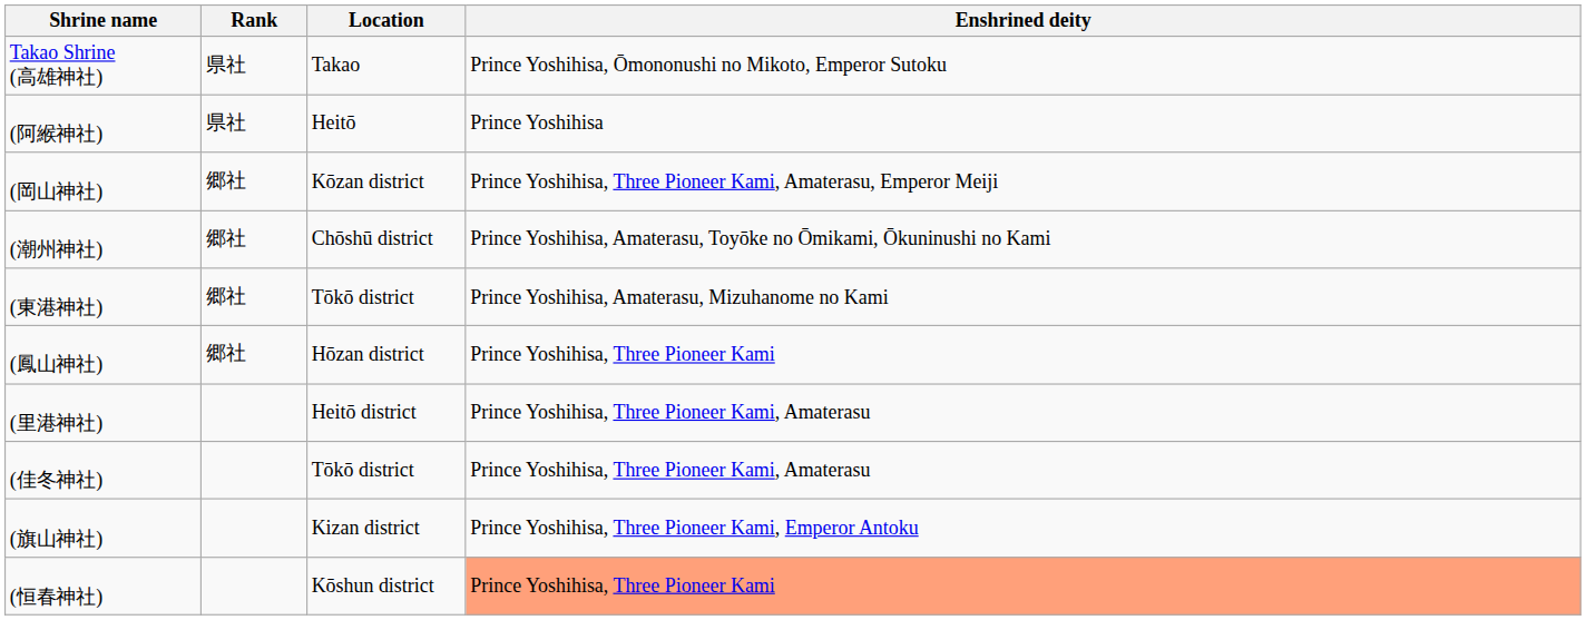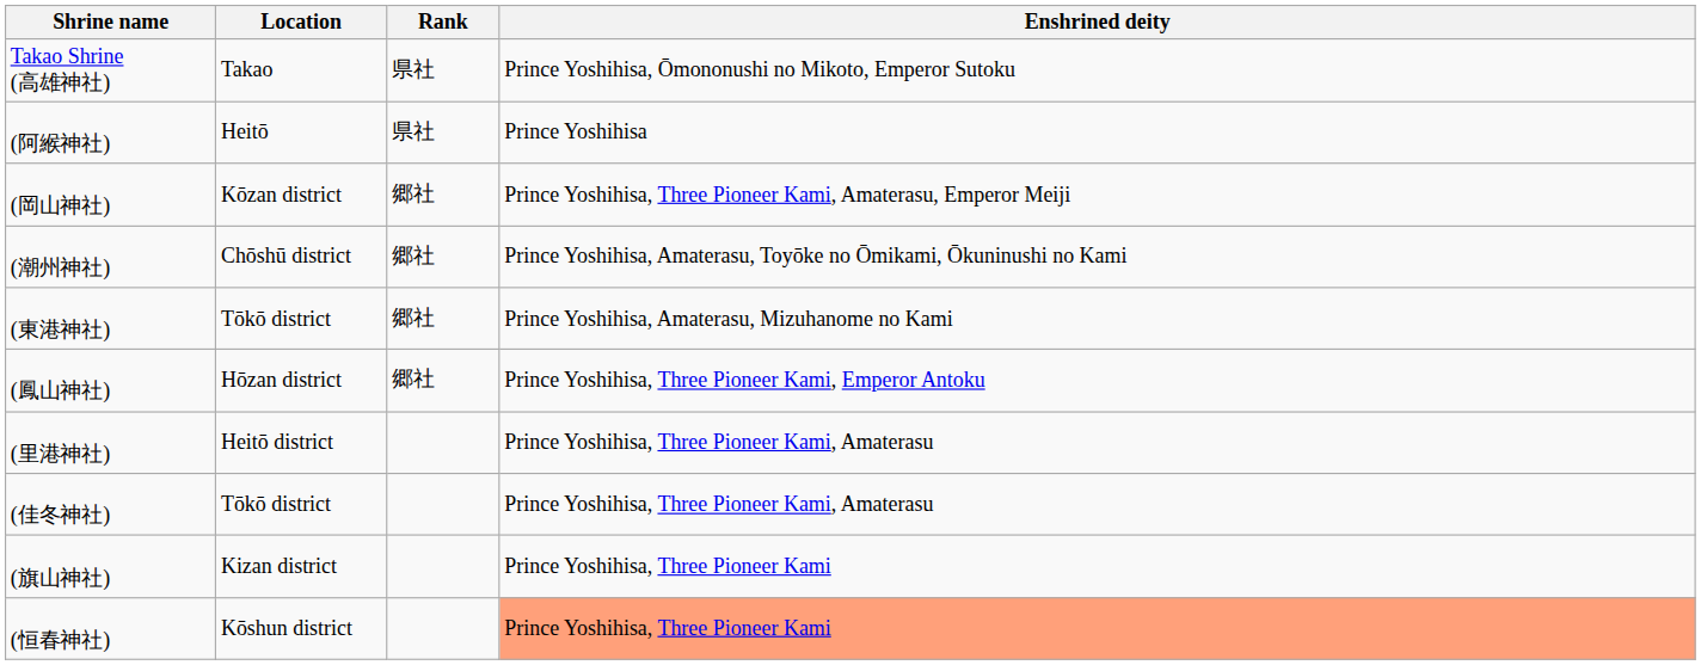columns swapped: Location <-> Rank
(鳳山神社) | Enshrined deity: Prince Yoshihisa, Three Pioneer Kami -> Prince Yoshihisa, Three Pioneer Kami, Emperor Antoku
(旗山神社) | Enshrined deity: Prince Yoshihisa, Three Pioneer Kami, Emperor Antoku -> Prince Yoshihisa, Three Pioneer Kami
